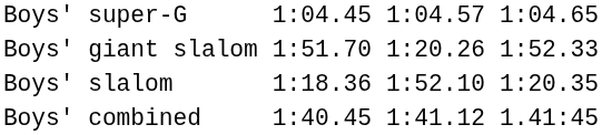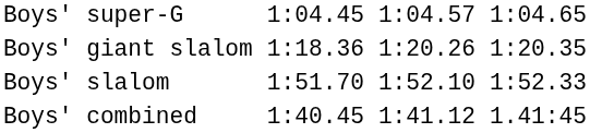Boys' giant slalom | column 3: 1:51.70 -> 1:18.36
Boys' giant slalom | column 7: 1:52.33 -> 1:20.35
Boys' slalom | column 3: 1:18.36 -> 1:51.70
Boys' slalom | column 7: 1:20.35 -> 1:52.33
